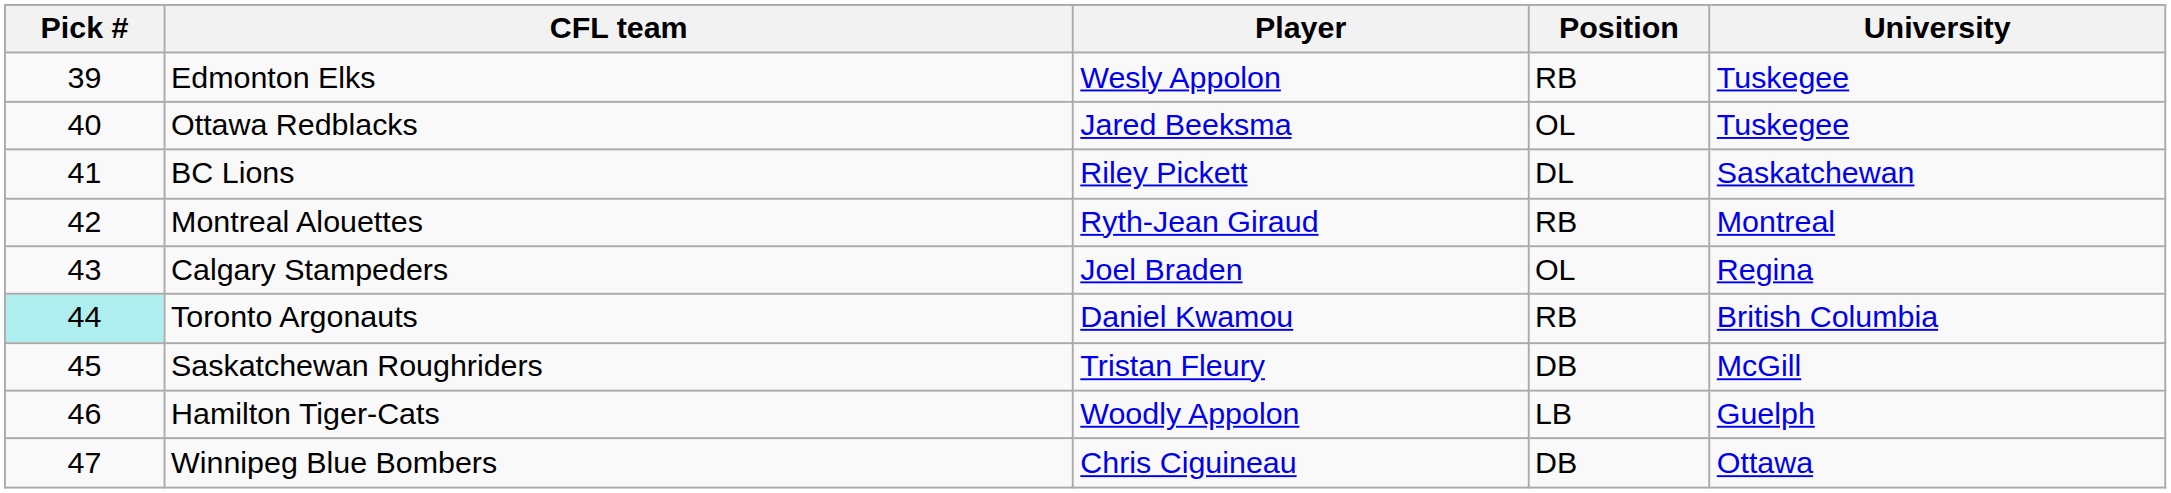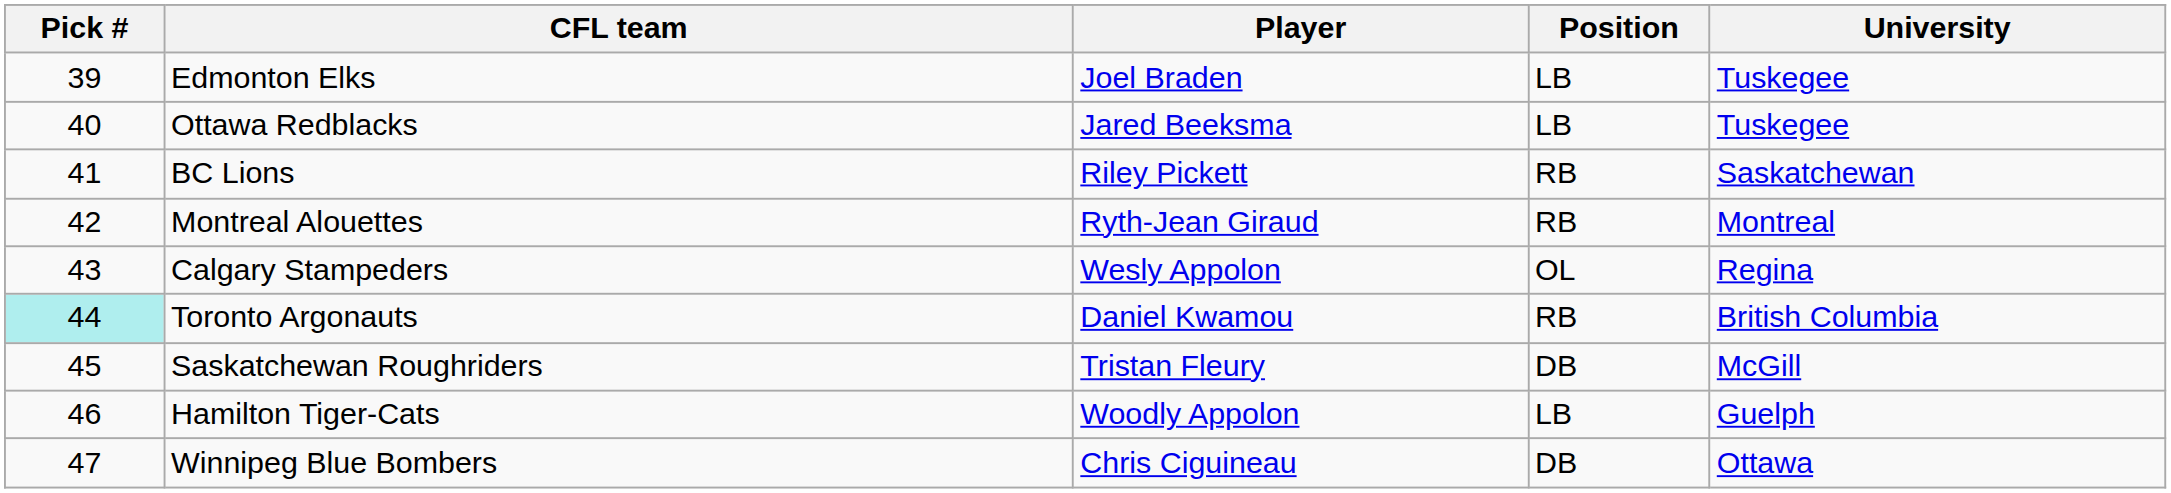Edmonton Elks | Player: Wesly Appolon -> Joel Braden
Edmonton Elks | Position: RB -> LB
Ottawa Redblacks | Position: OL -> LB
BC Lions | Position: DL -> RB
Calgary Stampeders | Player: Joel Braden -> Wesly Appolon
